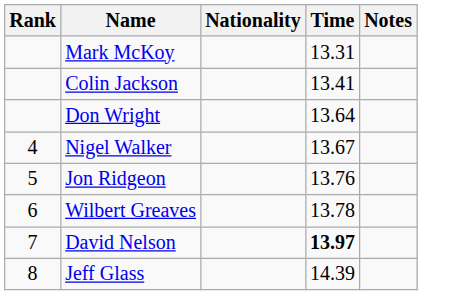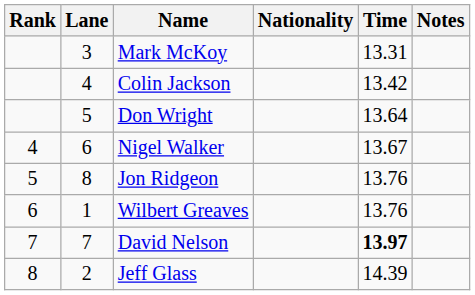+ column: Lane | 3 | 4 | 5 | 6 | 8 | 1 | 7 | 2
Colin Jackson | Time: 13.41 -> 13.42
Wilbert Greaves | Time: 13.78 -> 13.76
